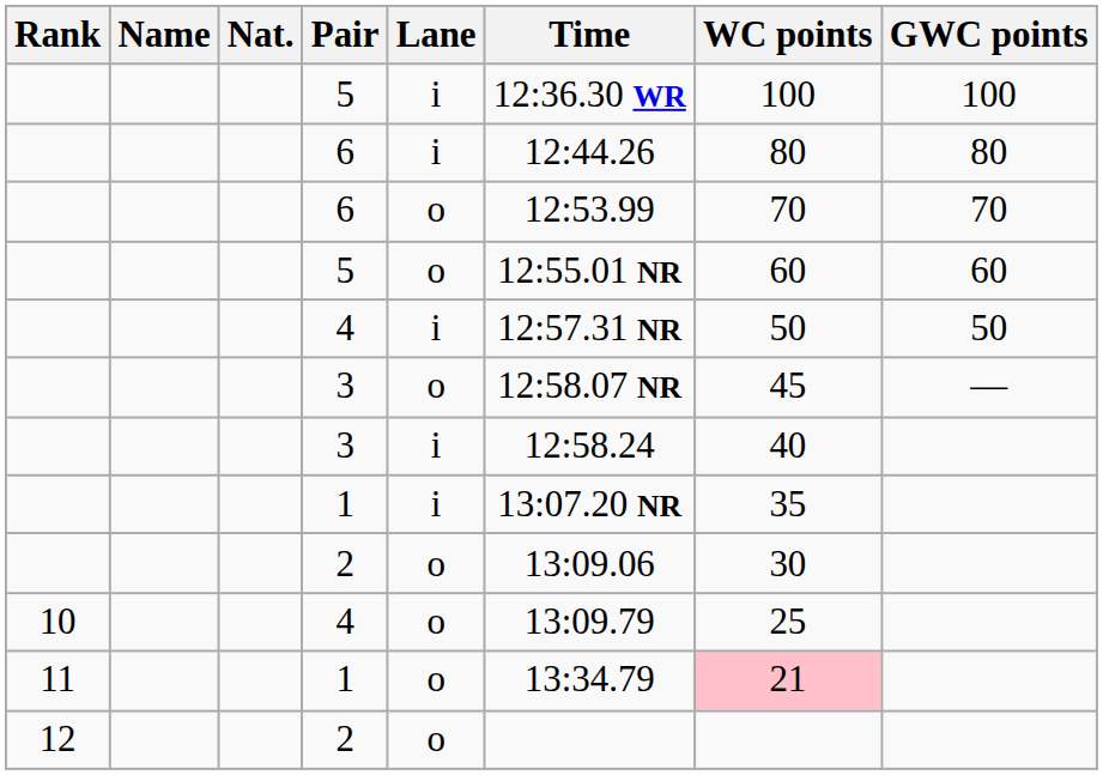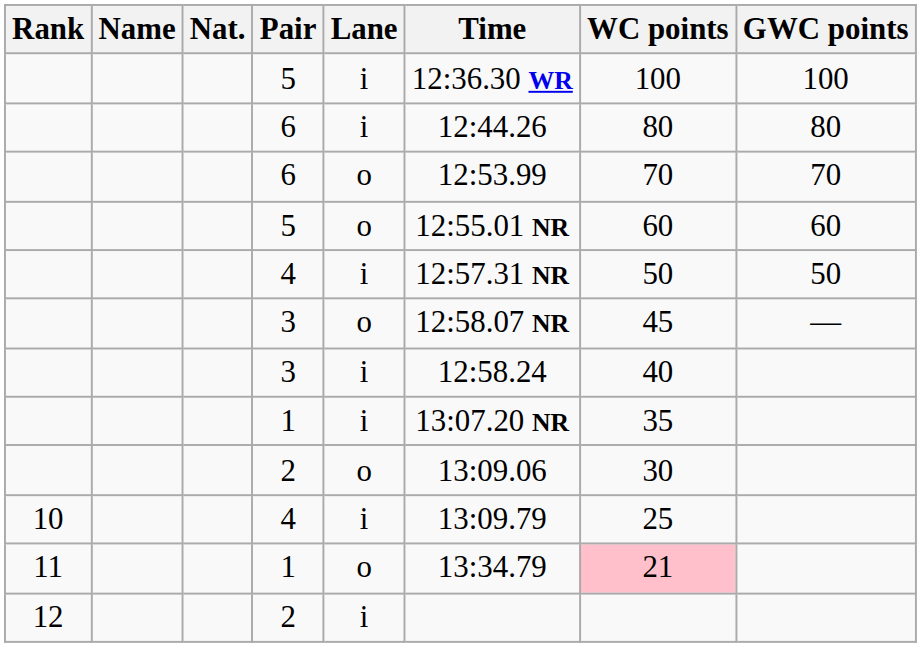10 / 4 | Lane: o -> i
12 / 2 | Lane: o -> i
